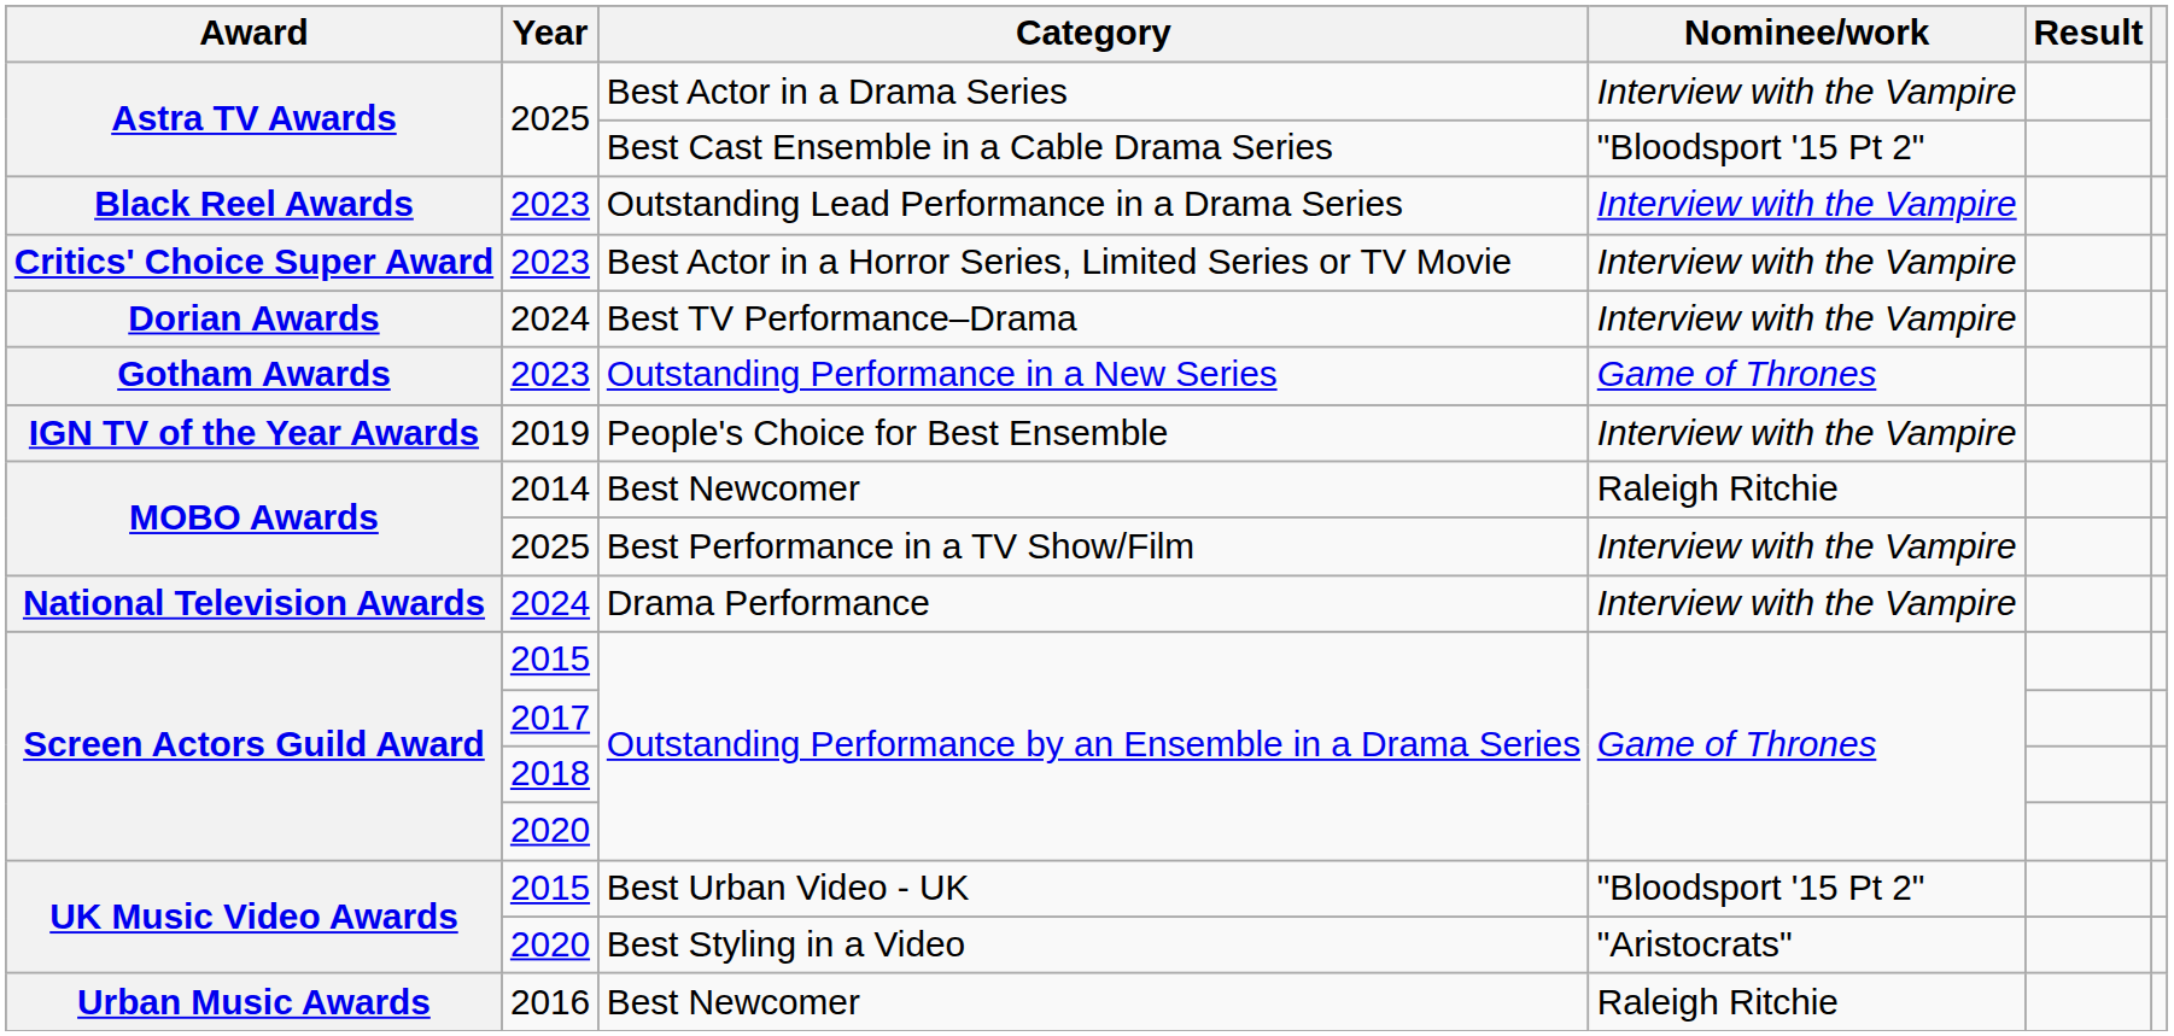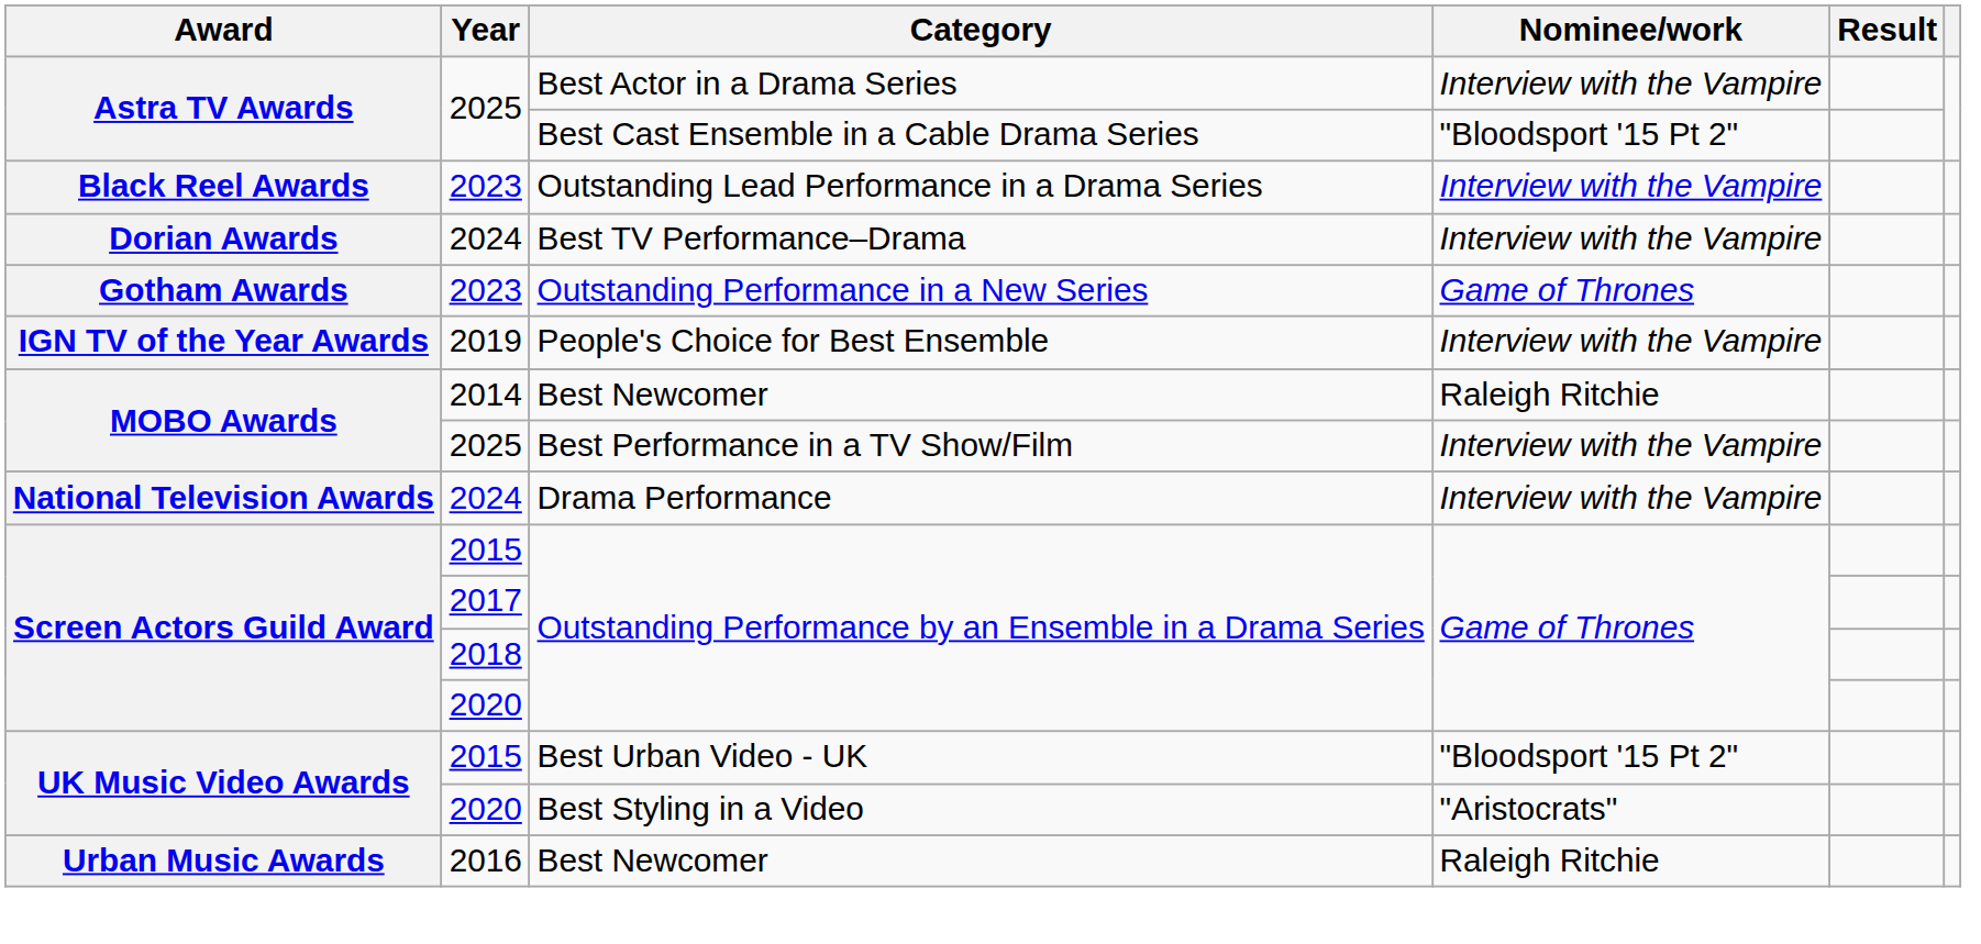- row: Critics' Choice Super Award | 2023 | Best Actor in a Horror Series, Limited Series or TV Movie | Interview with the Vampire
